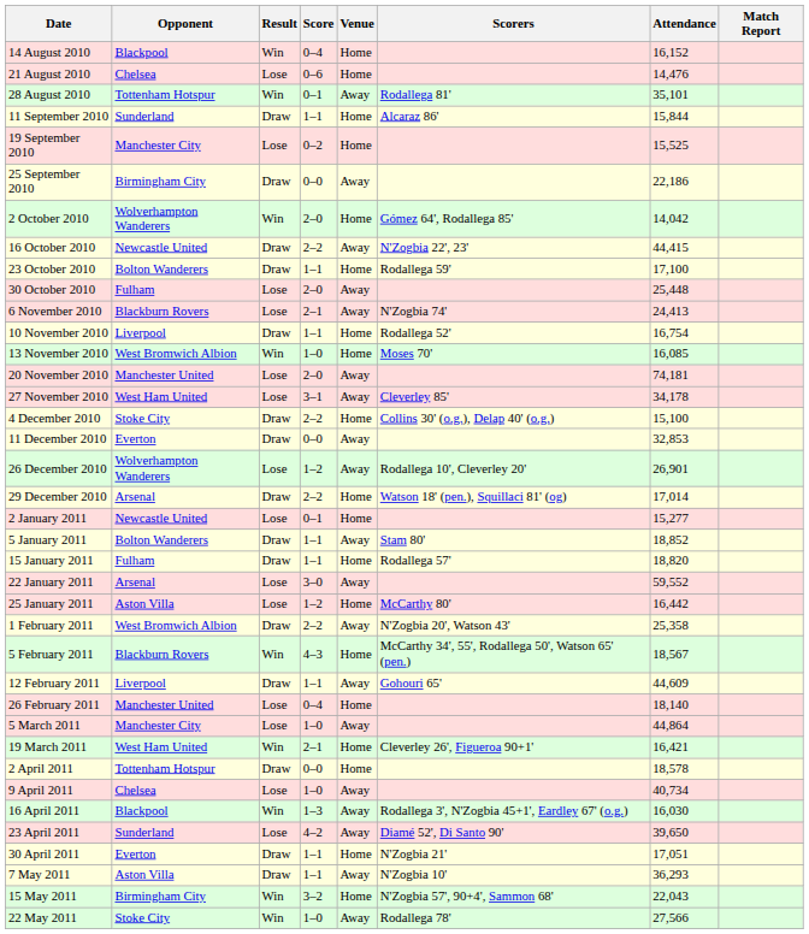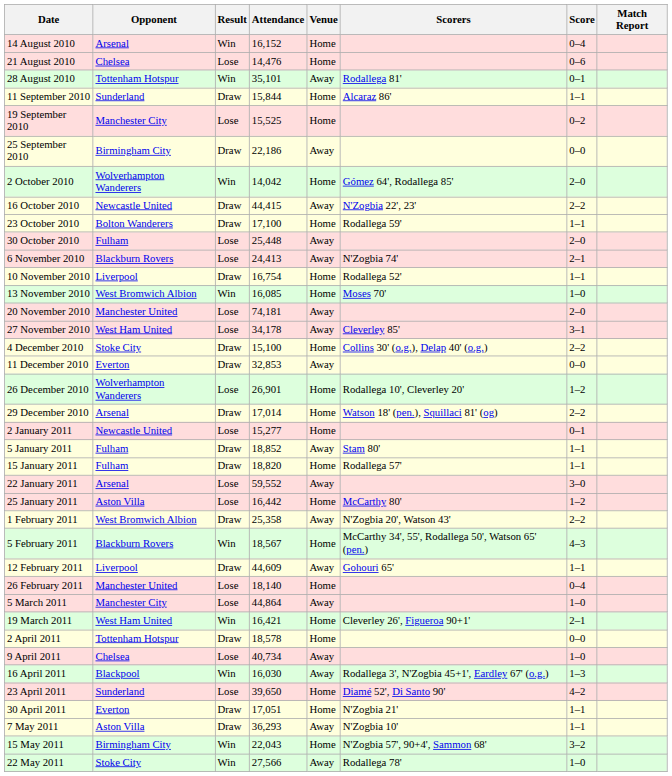columns swapped: Score <-> Attendance
14 August 2010 | Opponent: Blackpool -> Arsenal
26 December 2010 | Venue: Away -> Home
5 January 2011 | Opponent: Bolton Wanderers -> Fulham
23 April 2011 | Venue: Away -> Home
